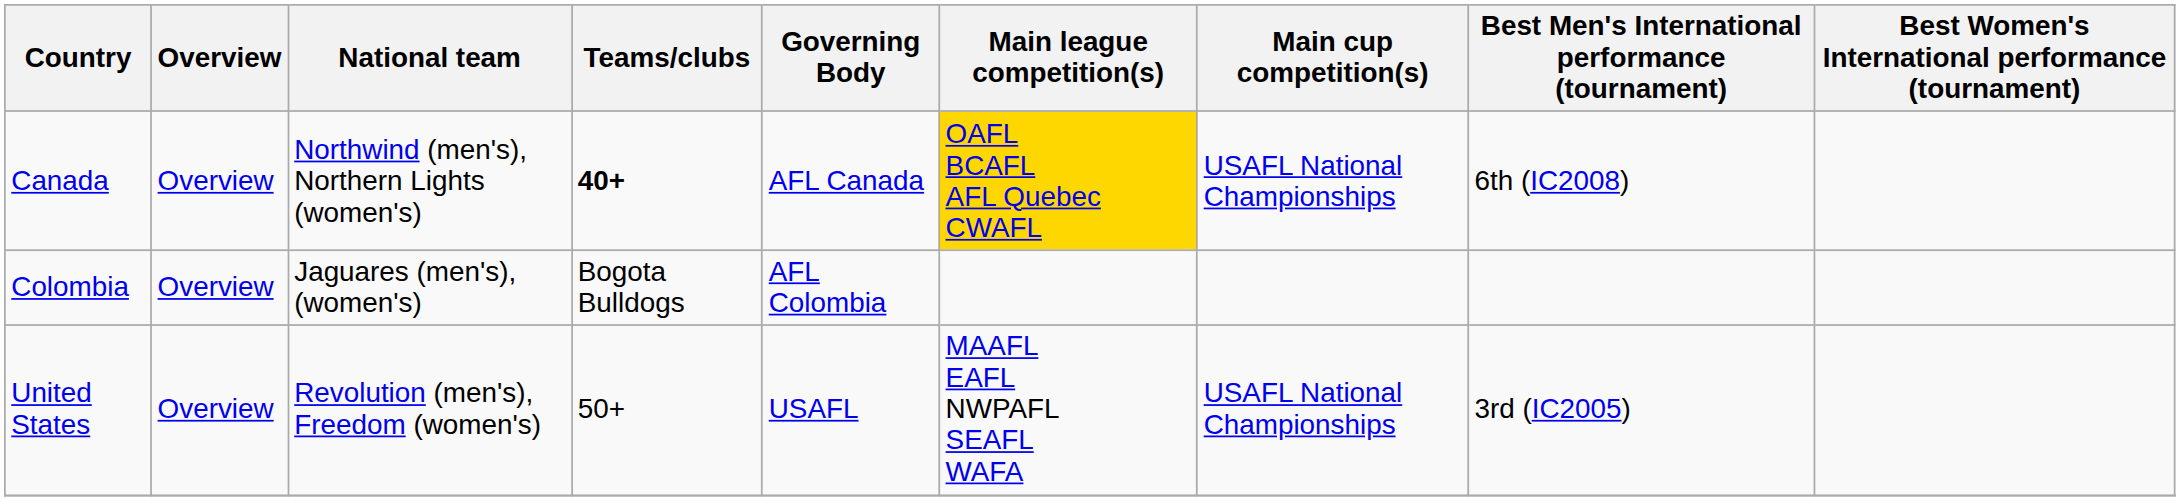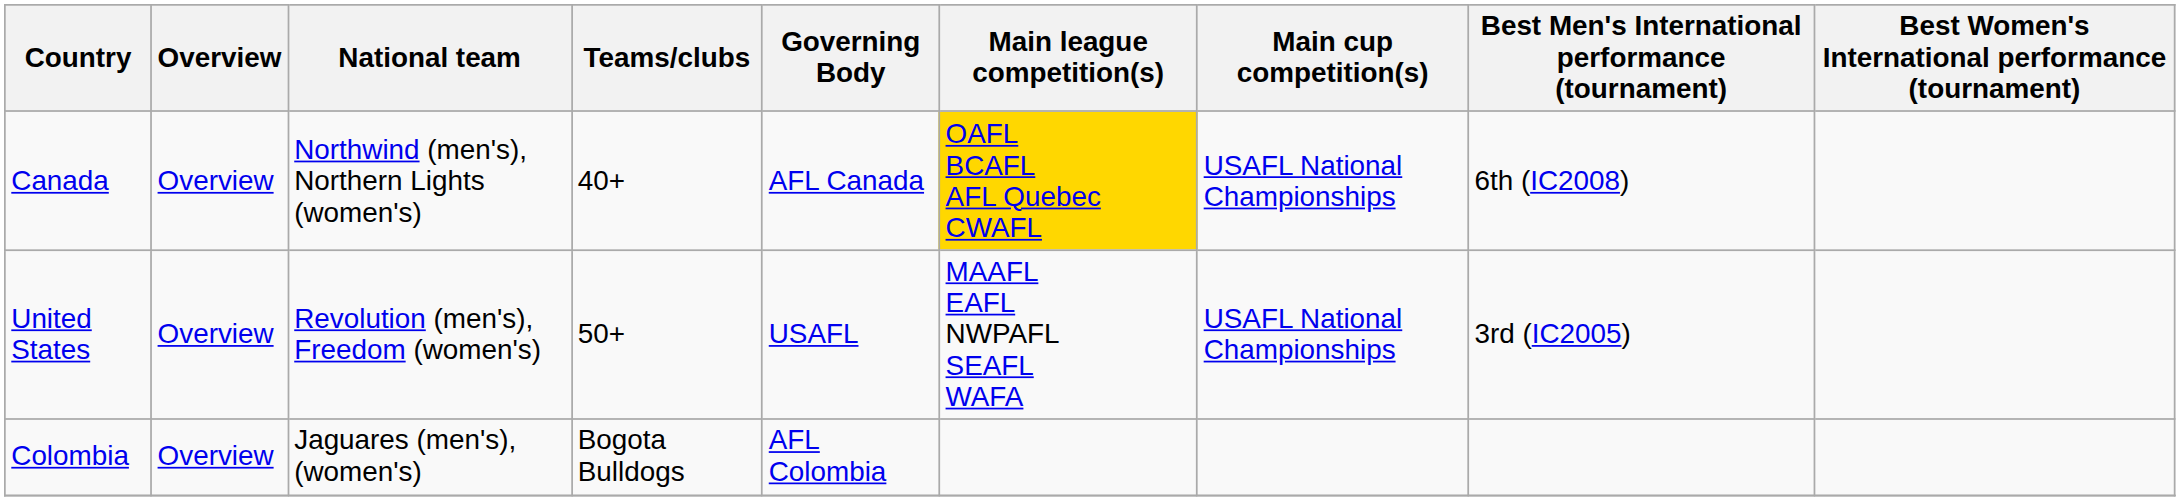Canada | Teams/clubs: bold -> normal
rows swapped: United States <-> Colombia
